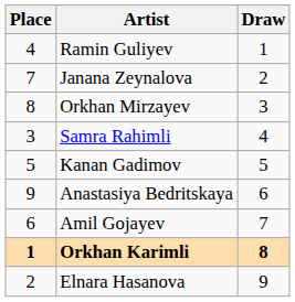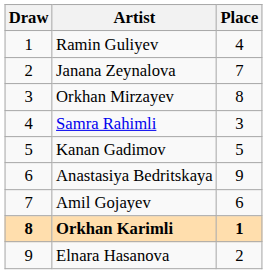columns swapped: Draw <-> Place
